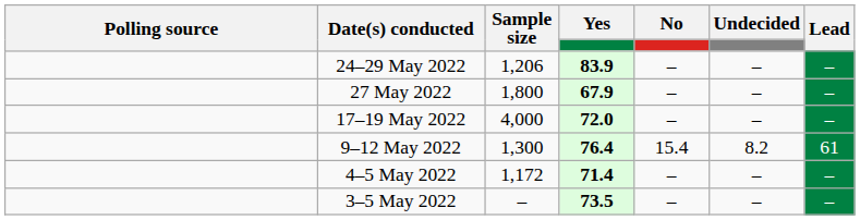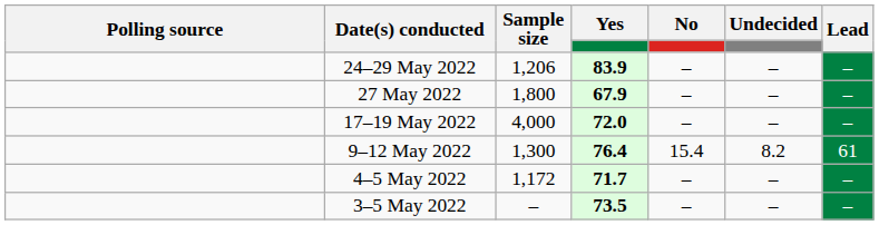4–5 May 2022 | Yes: 71.4 -> 71.7
